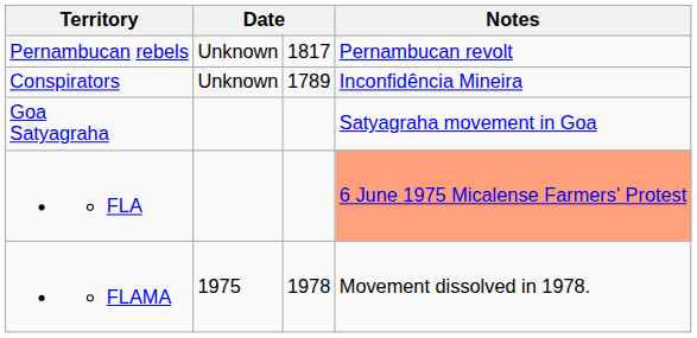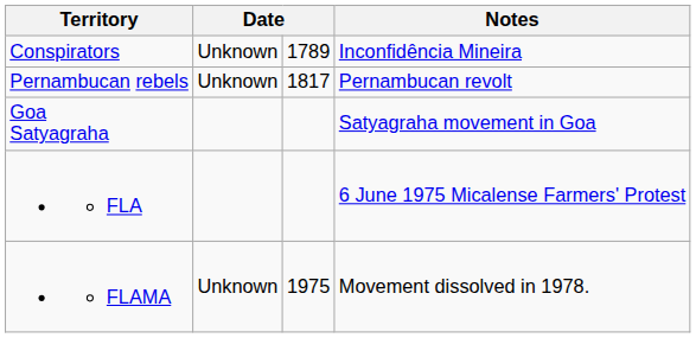rows swapped: Conspirators <-> Pernambucan rebels
FLA | Notes: lightsalmon background -> no background
FLAMA | column 2: 1975 -> Unknown
FLAMA | column 3: 1978 -> 1975
